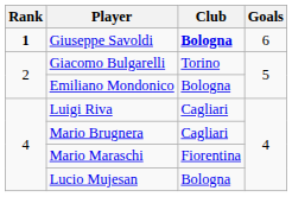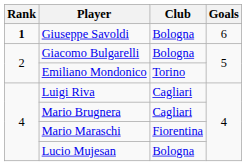Giuseppe Savoldi | Club: bold -> normal
Giacomo Bulgarelli | Club: Torino -> Bologna
Emiliano Mondonico | Club: Bologna -> Torino
